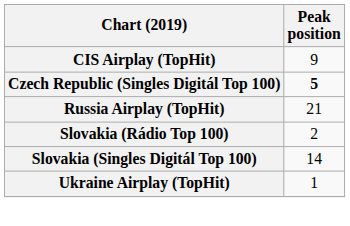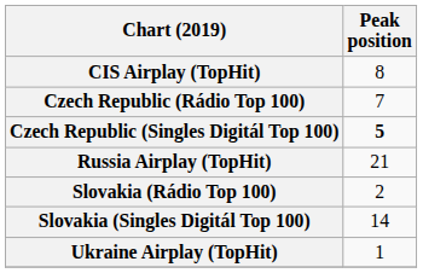CIS Airplay (TopHit) | Peak position: 9 -> 8
+ row: Czech Republic (Rádio Top 100) | 7
